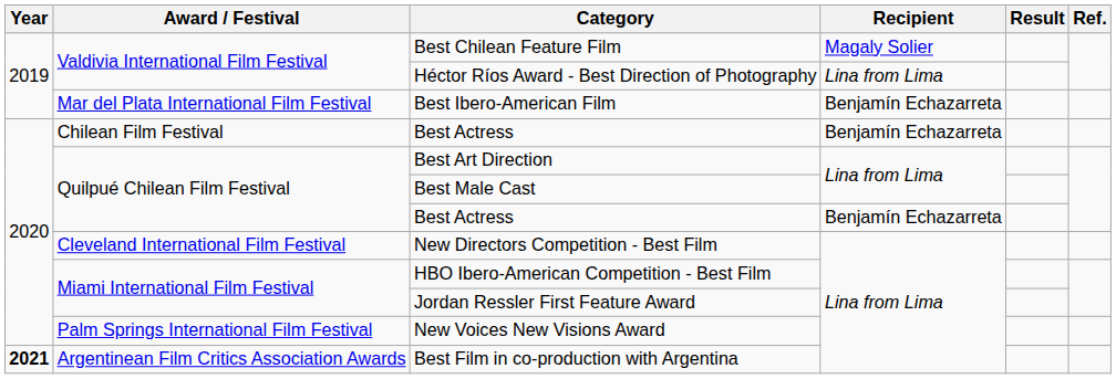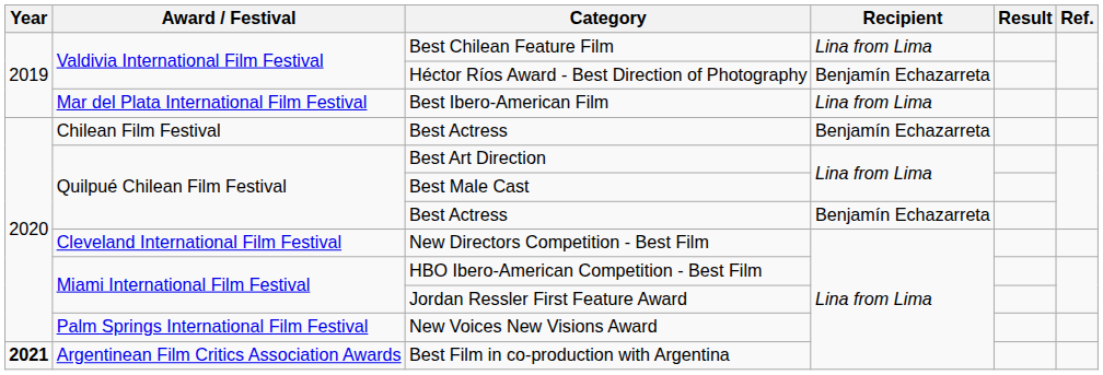Best Chilean Feature Film | Recipient: Magaly Solier -> Lina from Lima
Héctor Ríos Award - Best Direction of Photography | Recipient: Lina from Lima -> Benjamín Echazarreta
Best Ibero-American Film | Recipient: Benjamín Echazarreta -> Lina from Lima
